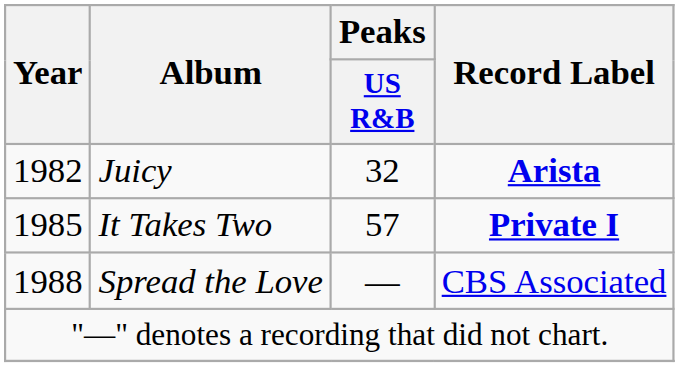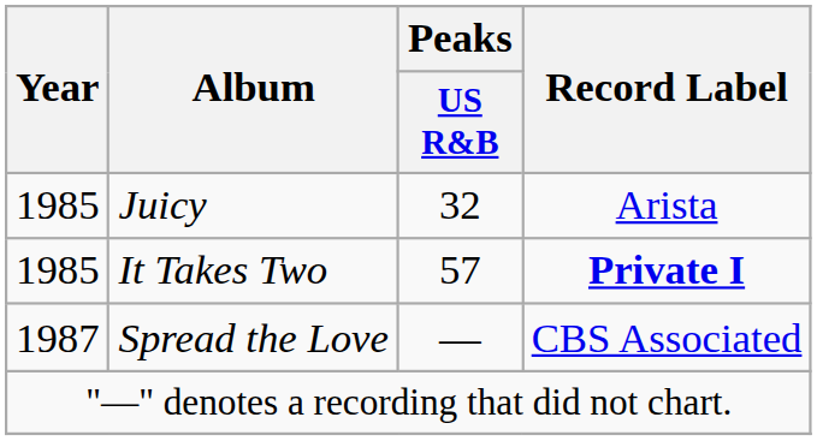Juicy | Year: 1982 -> 1985
Juicy | Record Label: bold -> normal
Spread the Love | Year: 1988 -> 1987
